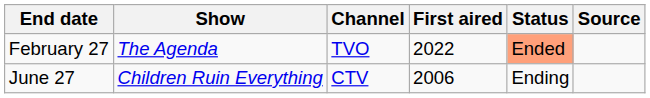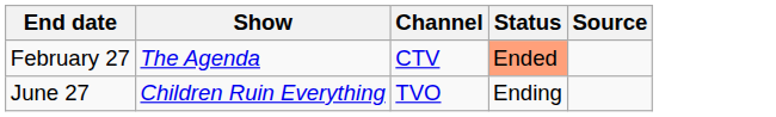- column: First aired | 2022 | 2006
February 27 | Channel: TVO -> CTV
June 27 | Channel: CTV -> TVO
